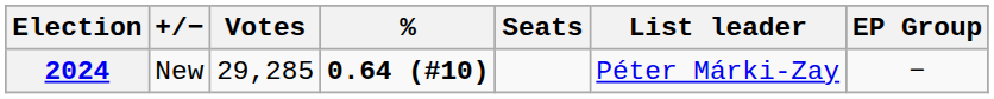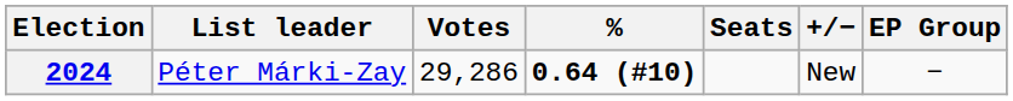columns swapped: List leader <-> +/−
2024 | Votes: 29,285 -> 29,286
